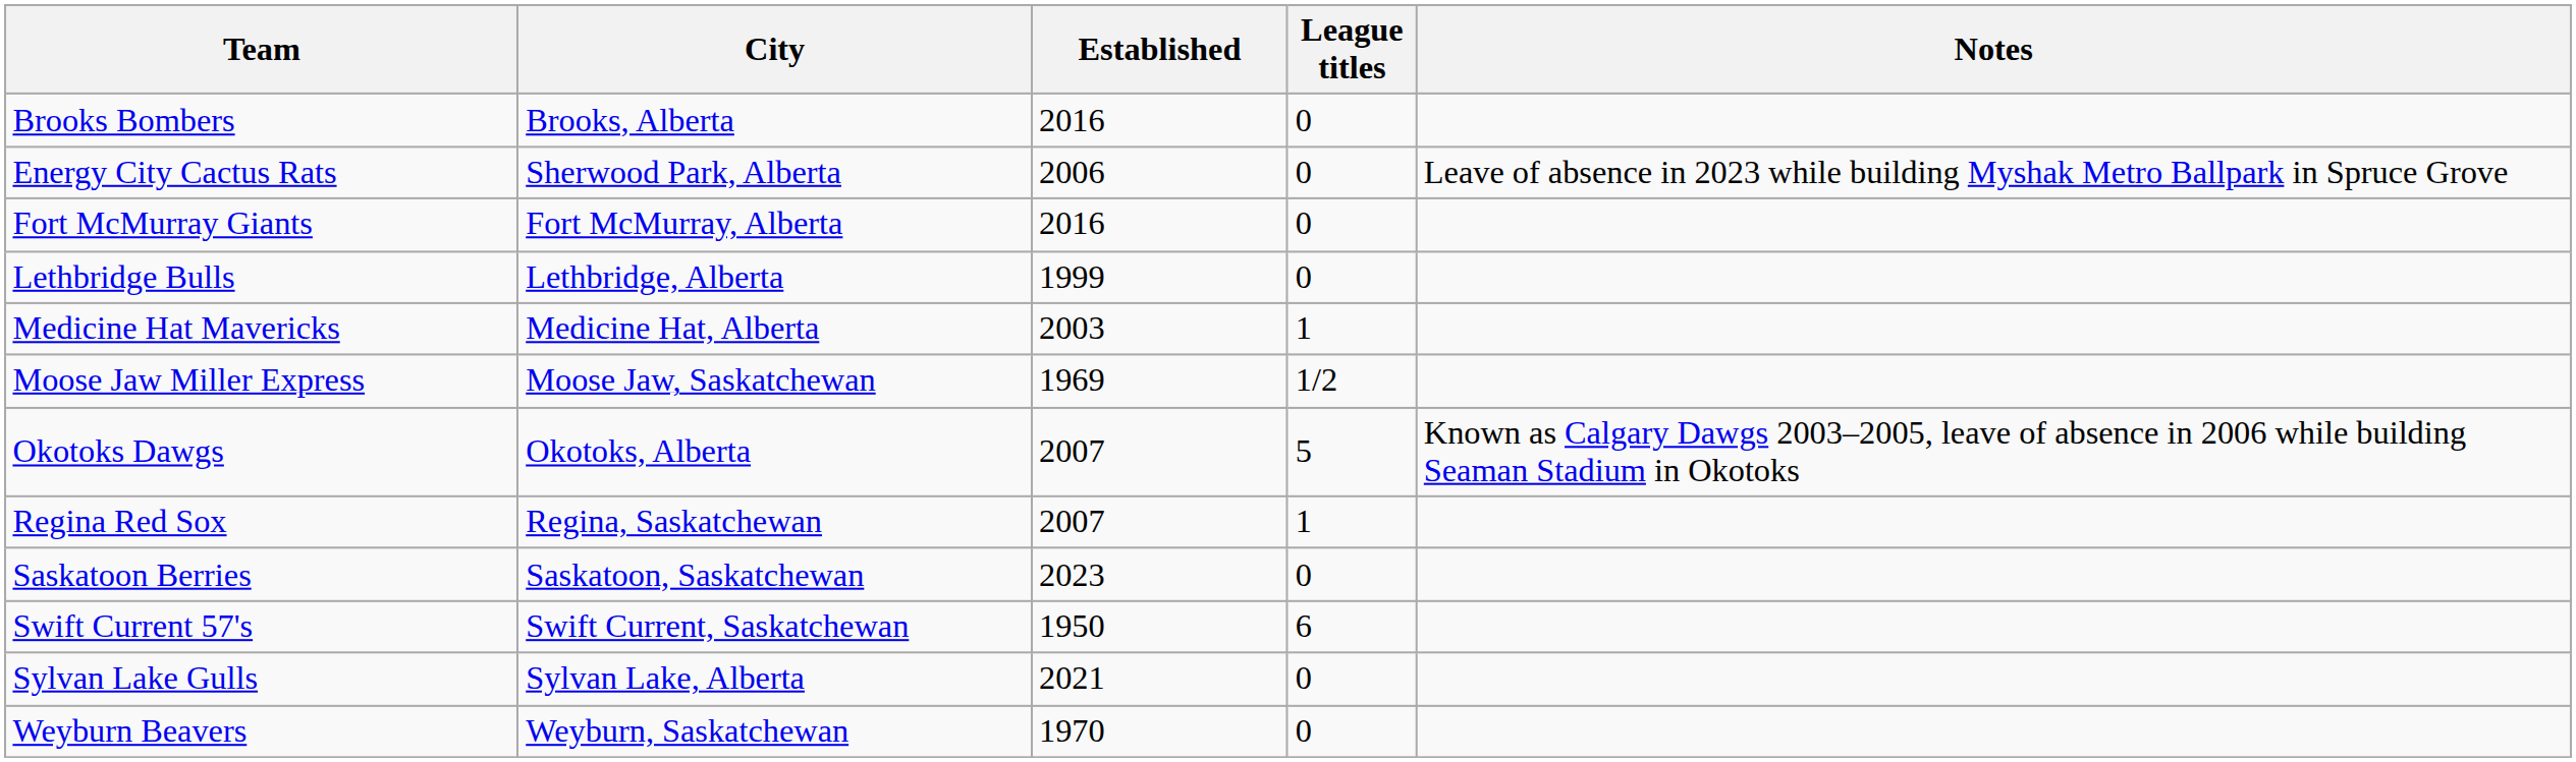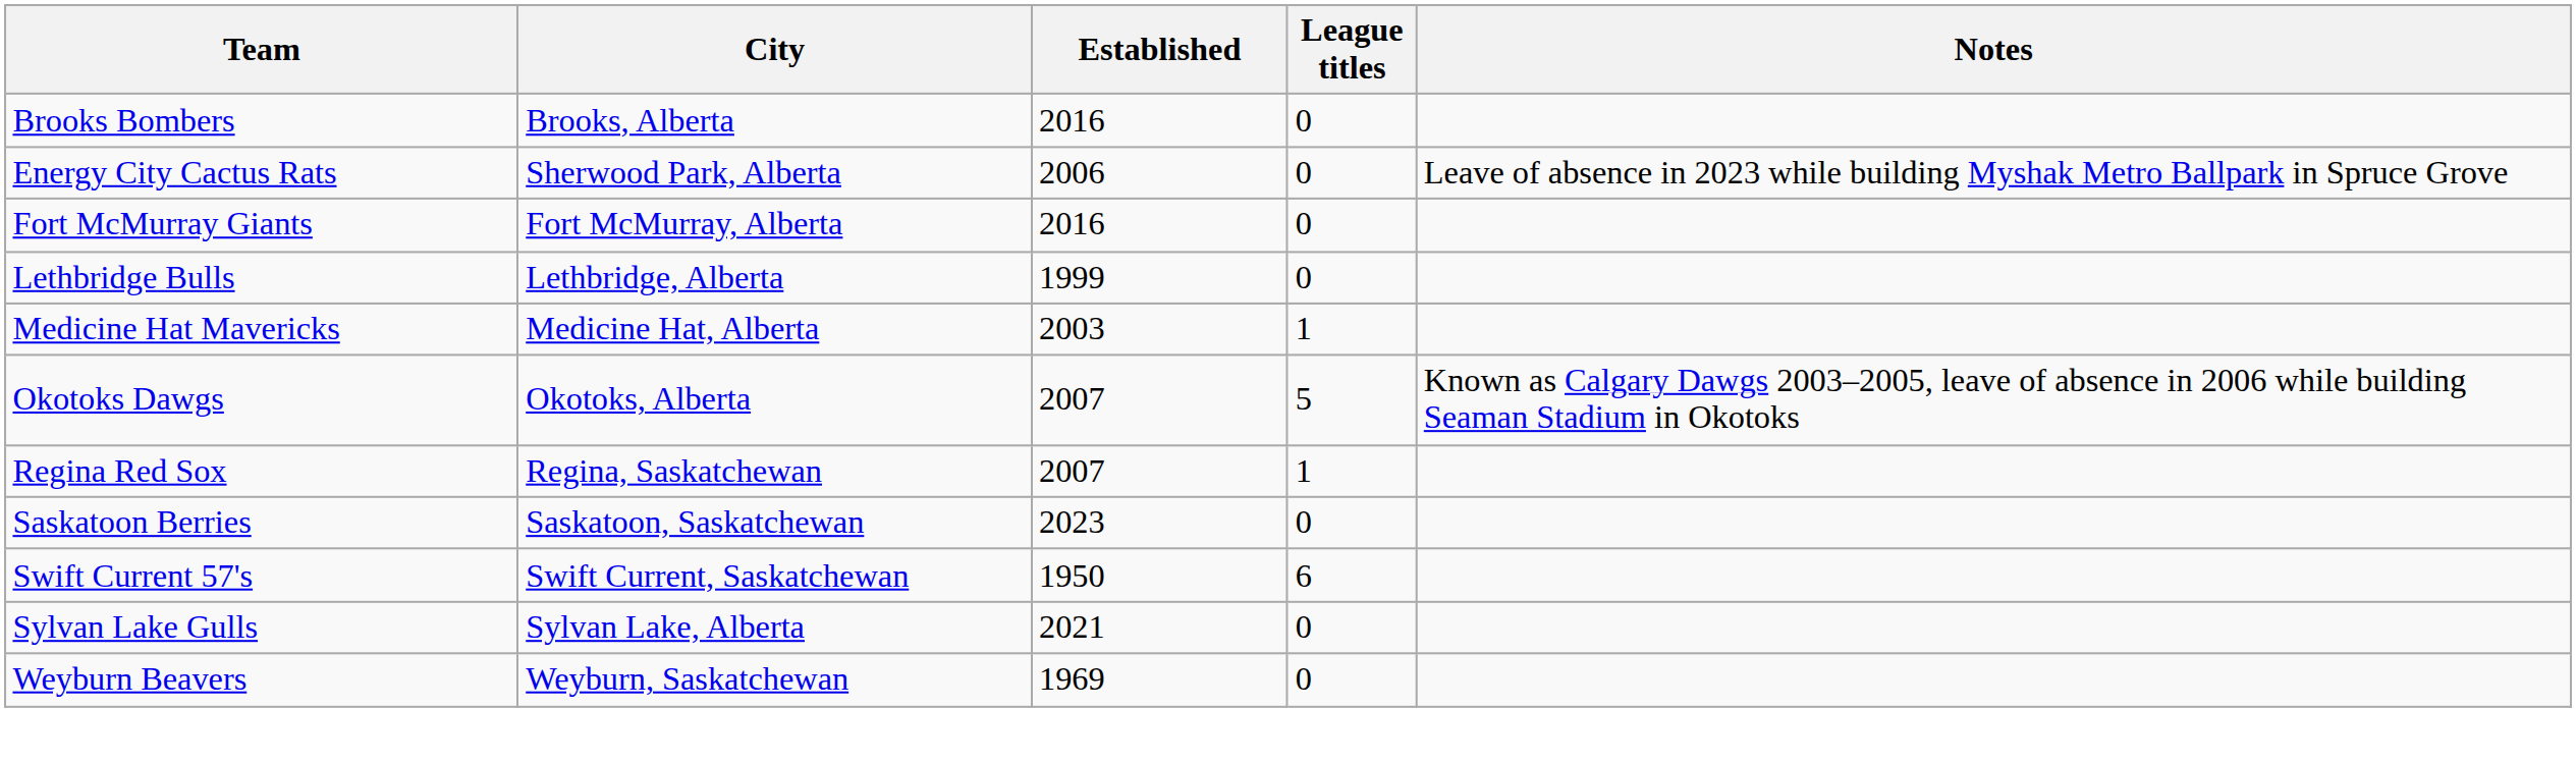- row: Moose Jaw Miller Express | Moose Jaw, Saskatchewan | 1969 | 1/2
Weyburn Beavers | Established: 1970 -> 1969
